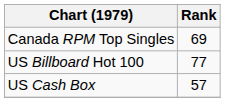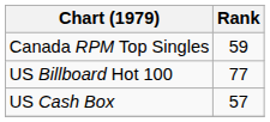Canada RPM Top Singles | Rank: 69 -> 59
